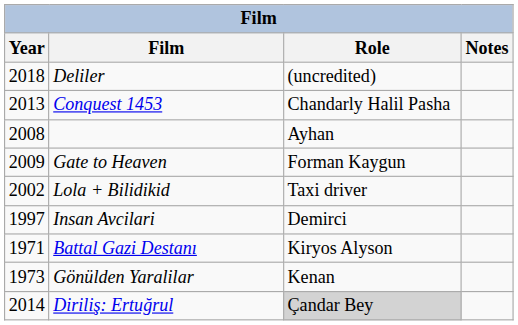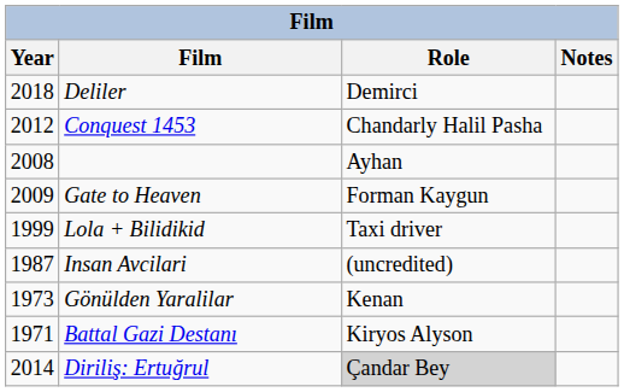Deliler | Role: (uncredited) -> Demirci
Conquest 1453 | Year: 2013 -> 2012
Lola + Bilidikid | Year: 2002 -> 1999
Insan Avcilari | Year: 1997 -> 1987
Insan Avcilari | Role: Demirci -> (uncredited)
rows swapped: Gönülden Yaralilar <-> Battal Gazi Destanı
